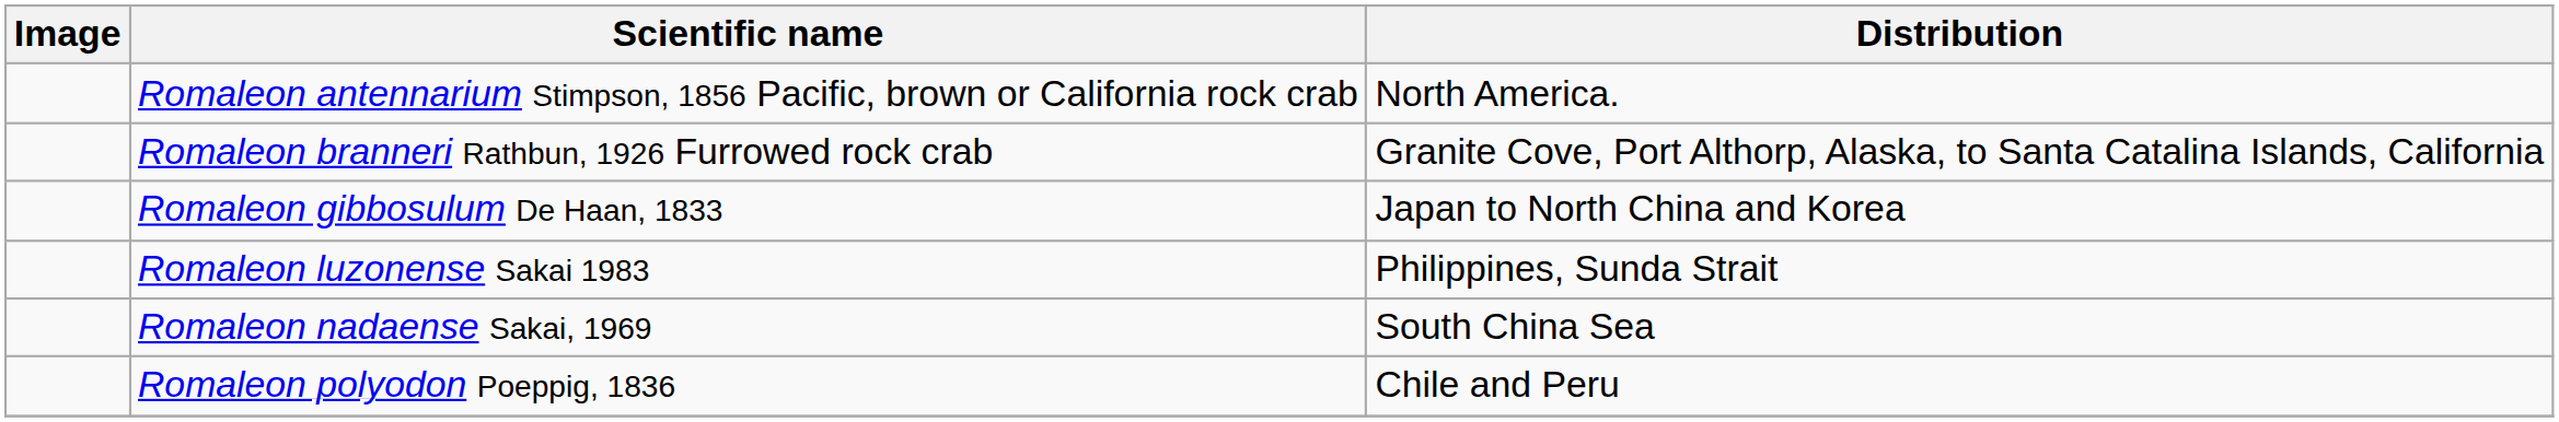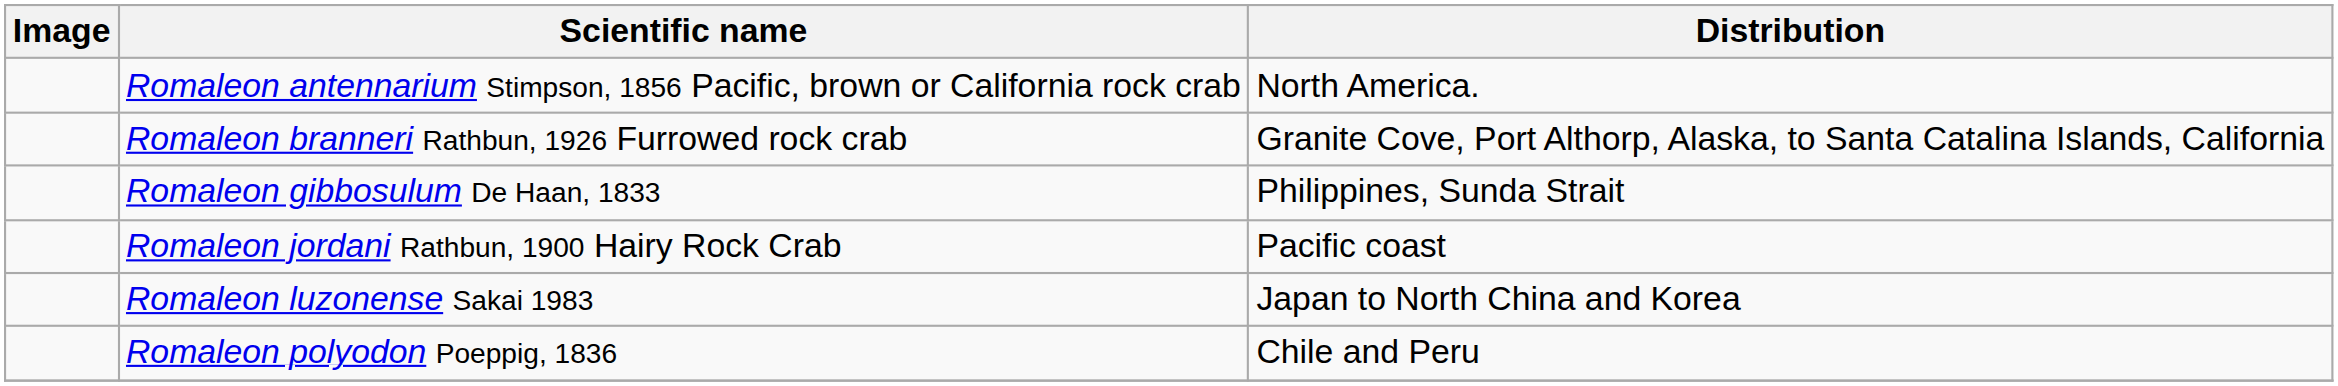Romaleon gibbosulum De Haan, 1833 | Distribution: Japan to North China and Korea -> Philippines, Sunda Strait
+ row: Romaleon jordani Rathbun, 1900 Hairy Rock Crab | Pacific coast
Romaleon luzonense Sakai 1983 | Distribution: Philippines, Sunda Strait -> Japan to North China and Korea
- row: Romaleon nadaense Sakai, 1969 | South China Sea
